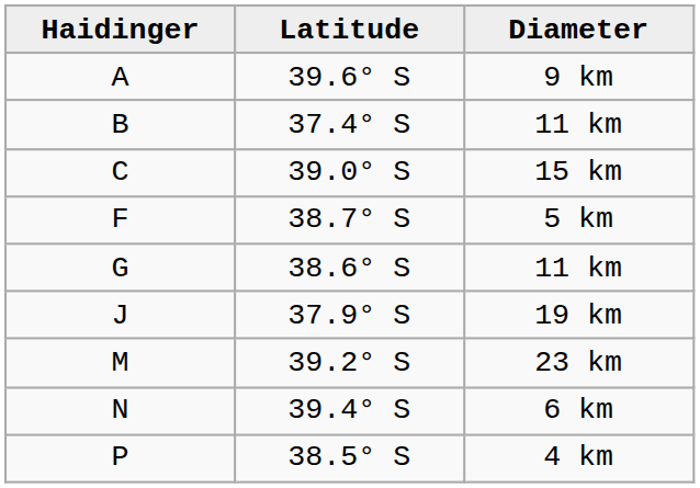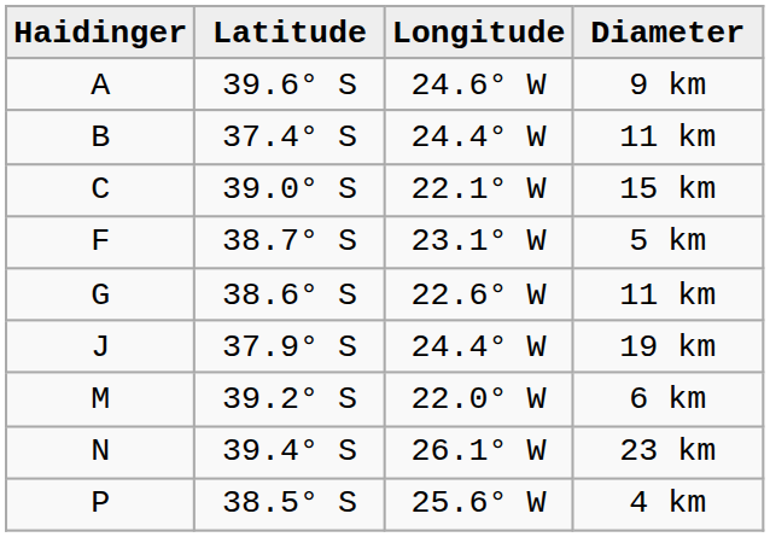+ column: Longitude | 24.6° W | 24.4° W | 22.1° W | 23.1° W | 22.6° W | 24.4° W | 22.0° W | 26.1° W | 25.6° W
M | Diameter: 23 km -> 6 km
N | Diameter: 6 km -> 23 km
